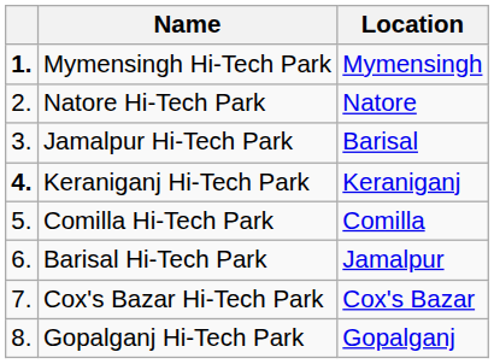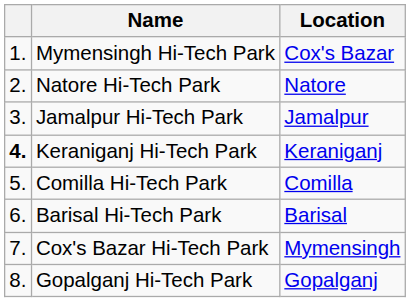Mymensingh Hi-Tech Park | column 1: bold -> normal
Mymensingh Hi-Tech Park | Location: Mymensingh -> Cox's Bazar
Jamalpur Hi-Tech Park | Location: Barisal -> Jamalpur
Barisal Hi-Tech Park | Location: Jamalpur -> Barisal
Cox's Bazar Hi-Tech Park | Location: Cox's Bazar -> Mymensingh
